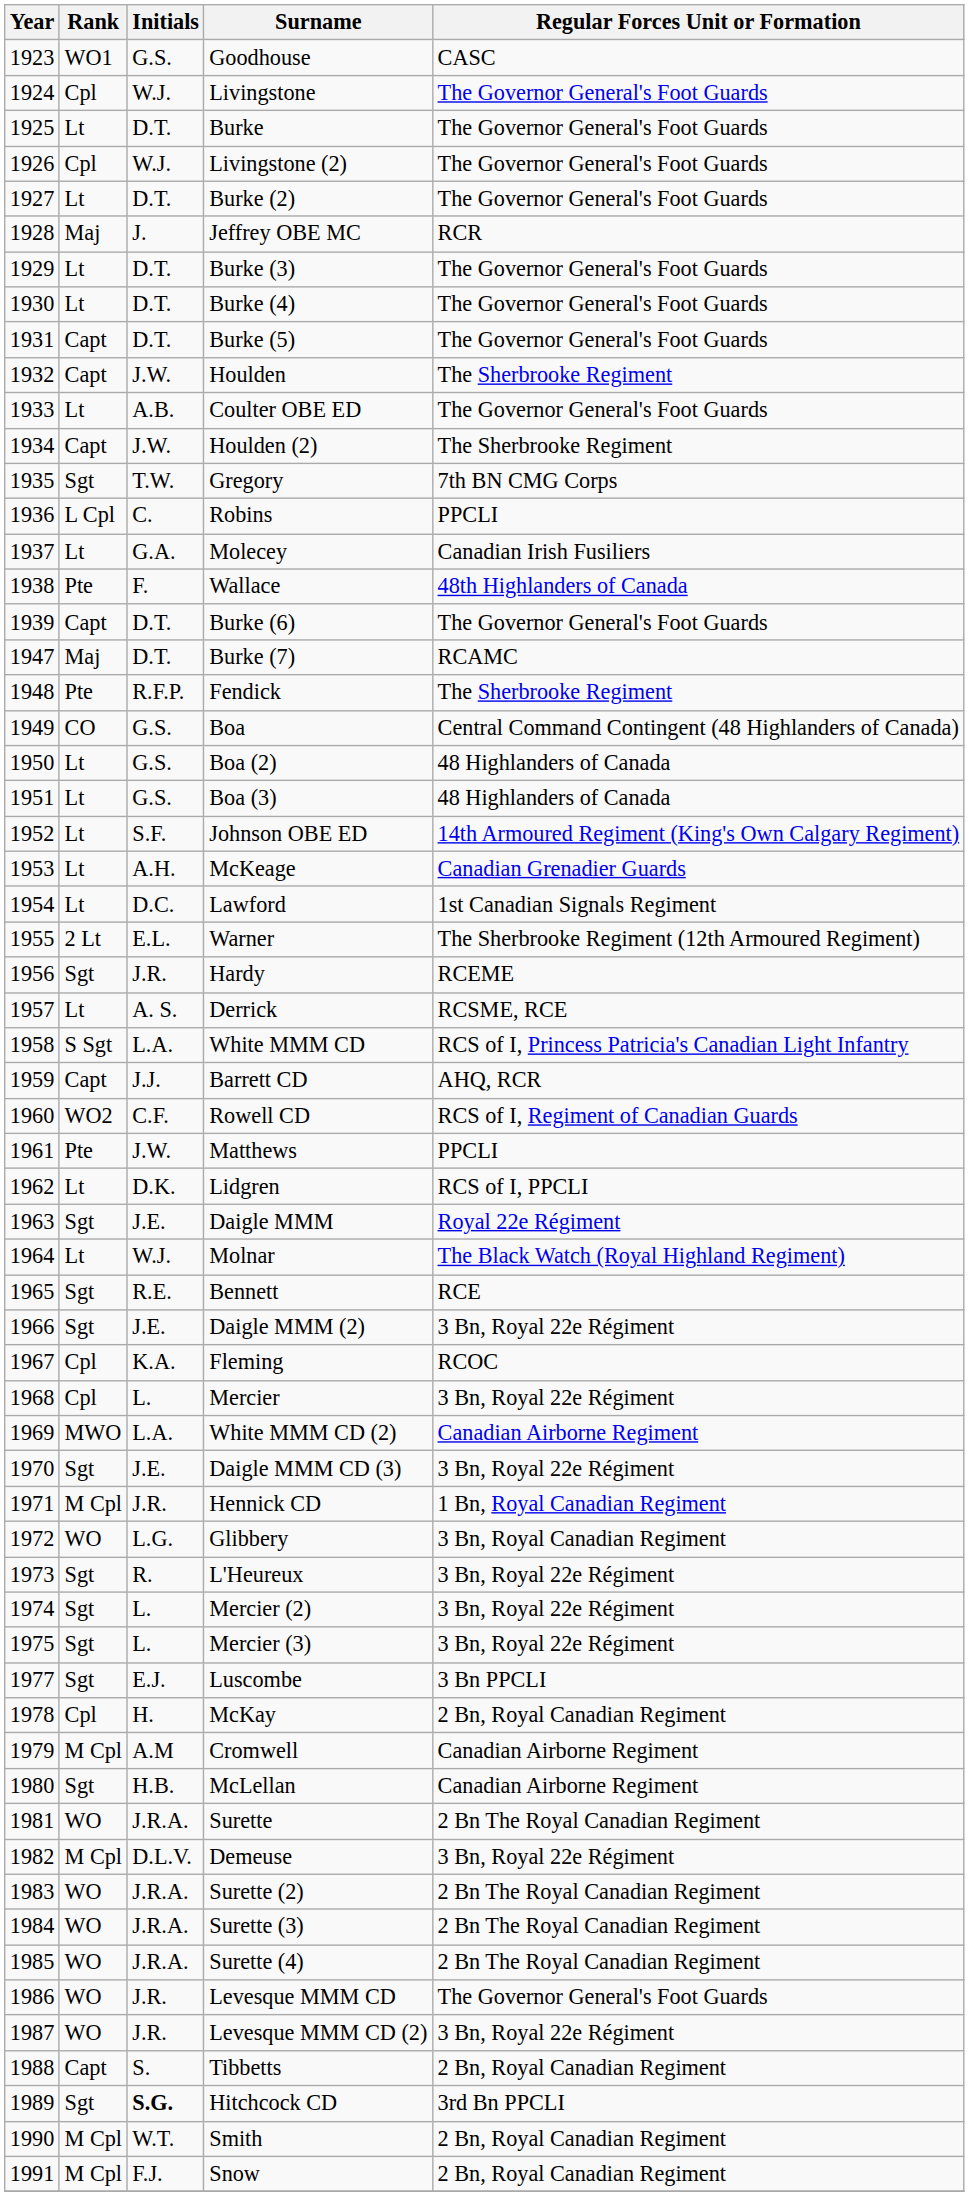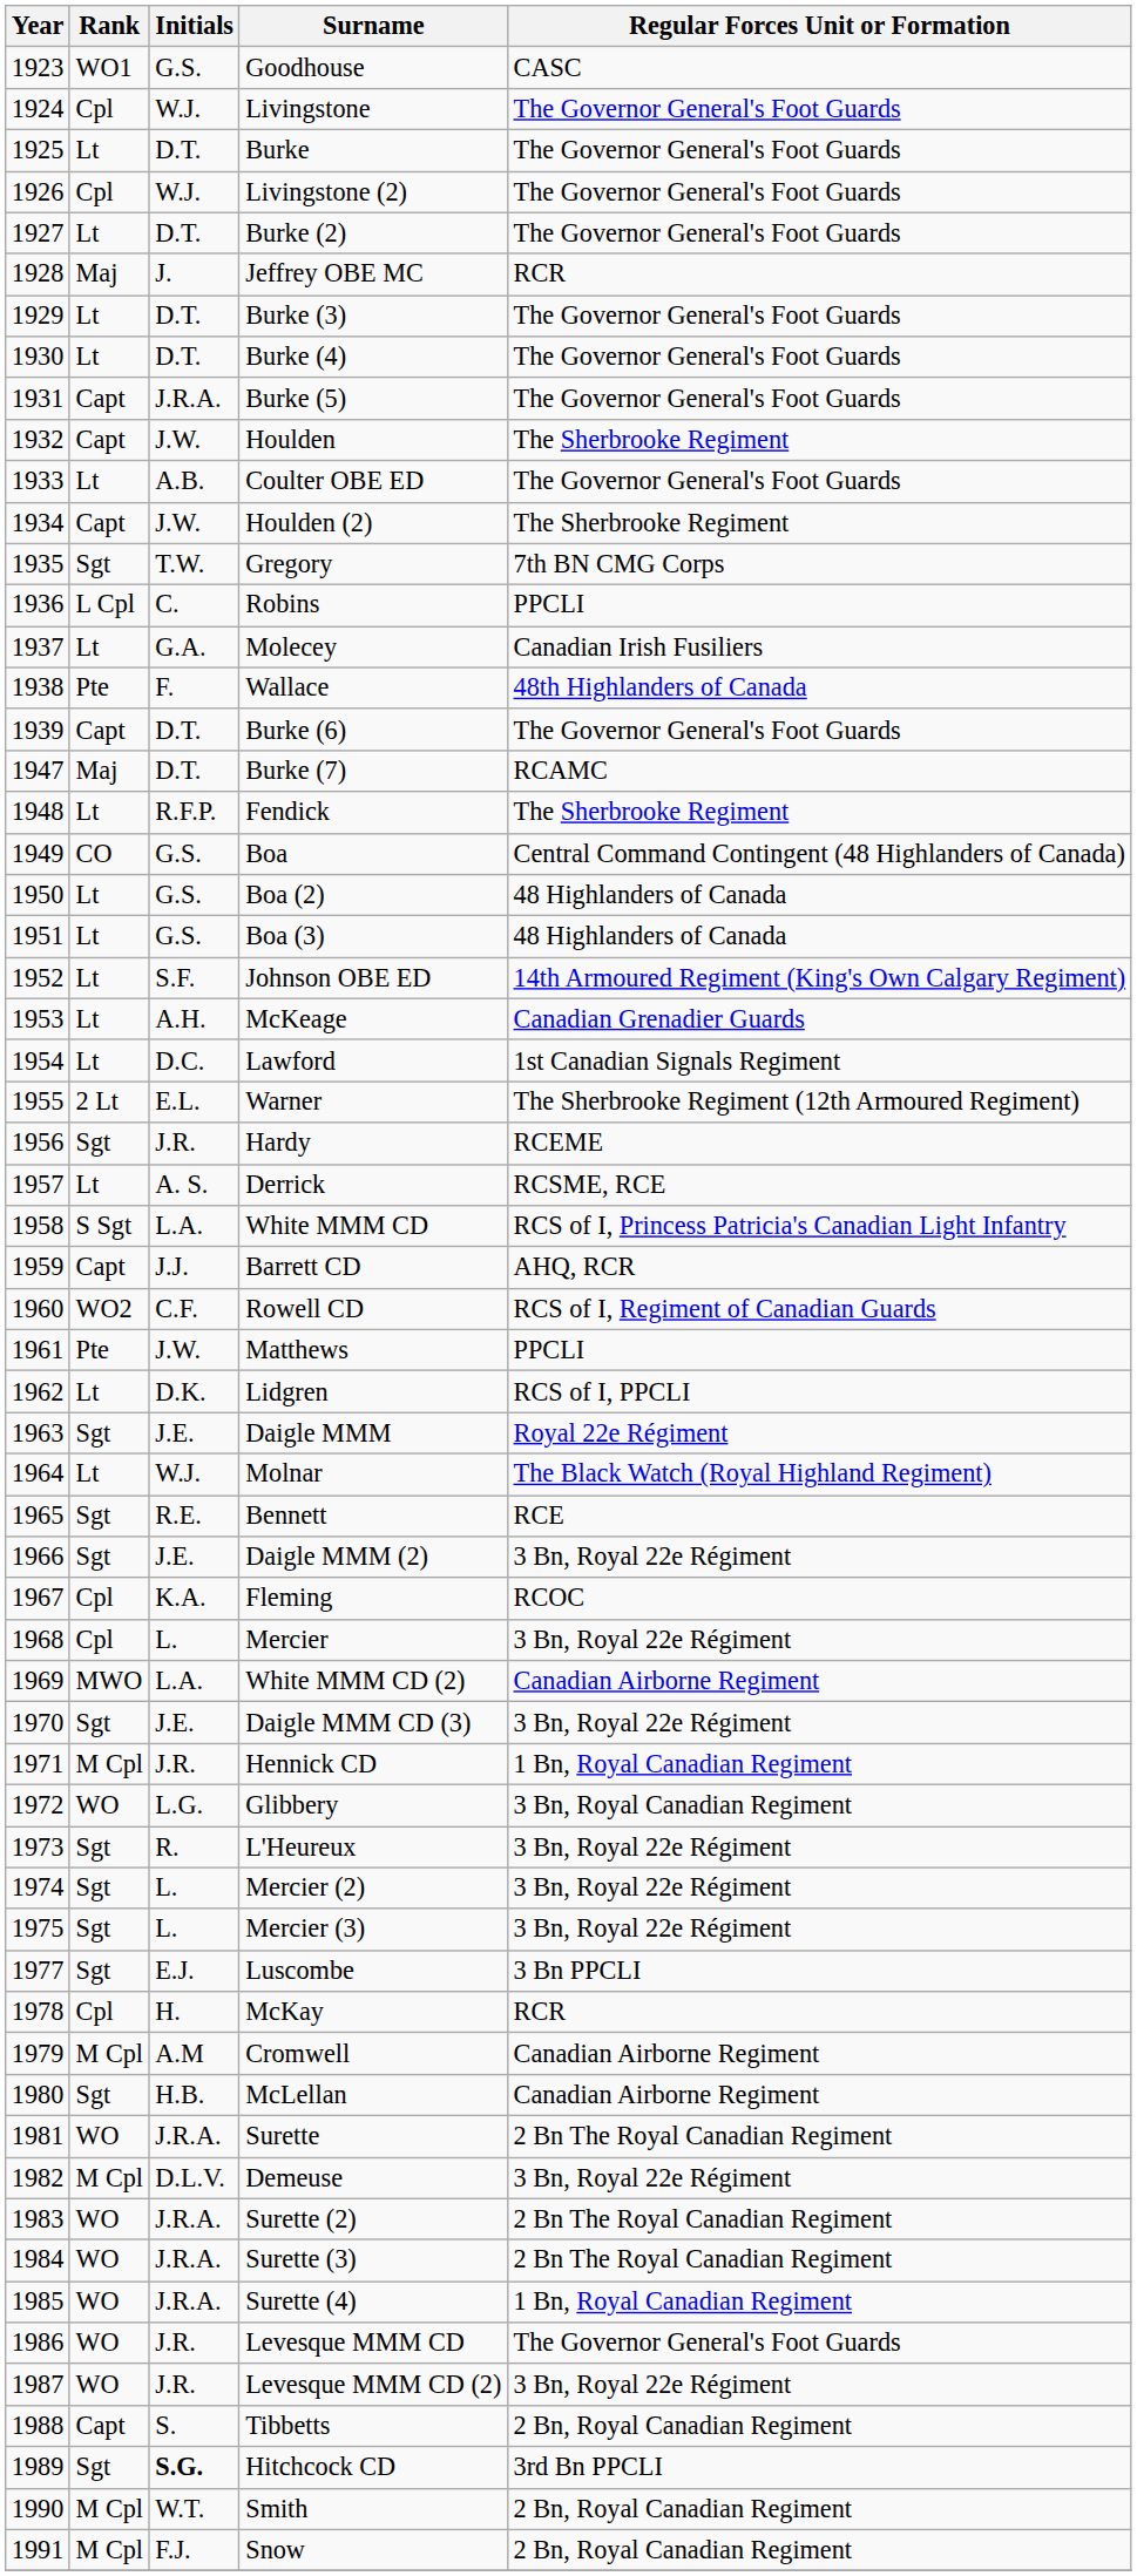Burke (5) | Initials: D.T. -> J.R.A.
Fendick | Rank: Pte -> Lt
McKay | Regular Forces Unit or Formation: 2 Bn, Royal Canadian Regiment -> RCR
Surette (4) | Regular Forces Unit or Formation: 2 Bn The Royal Canadian Regiment -> 1 Bn, Royal Canadian Regiment
